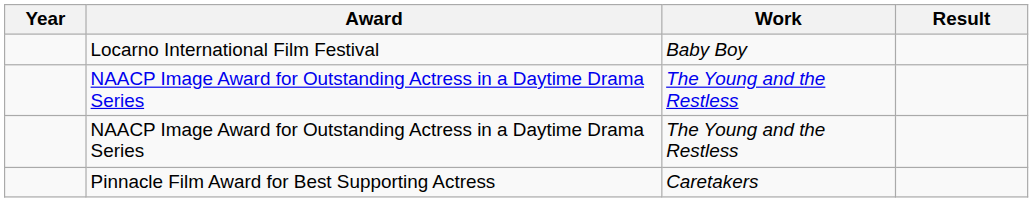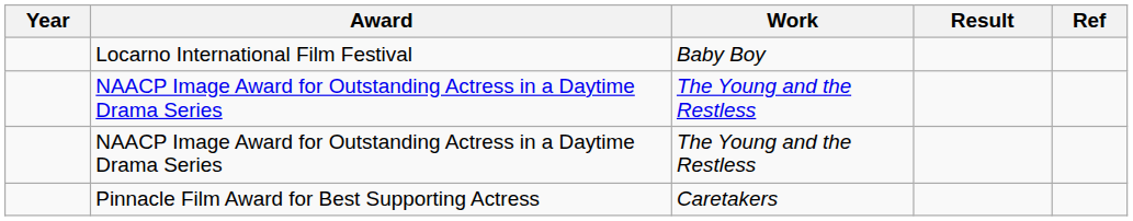+ column: Ref
